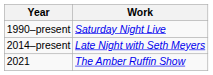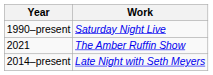rows swapped: 2014–present <-> 2021
